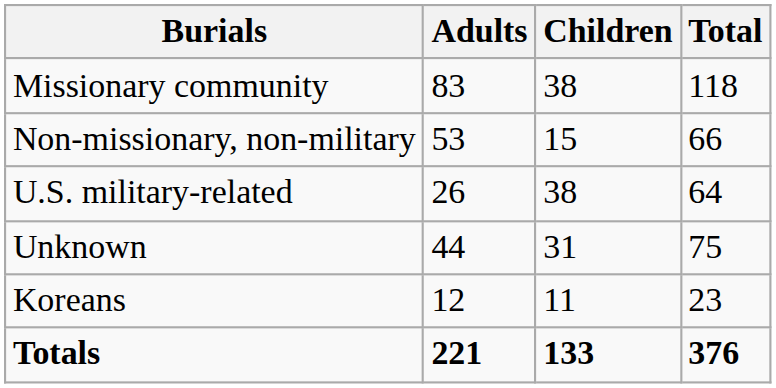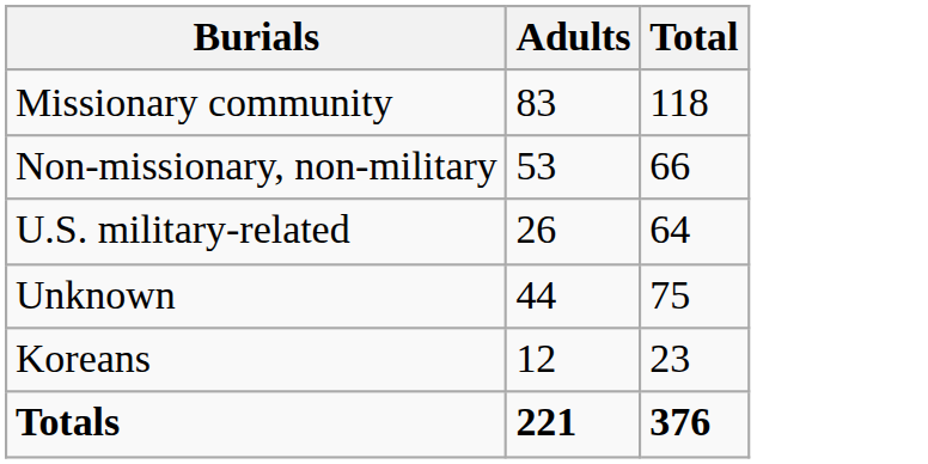- column: Children | 38 | 15 | 38 | 31 | 11 | 133
